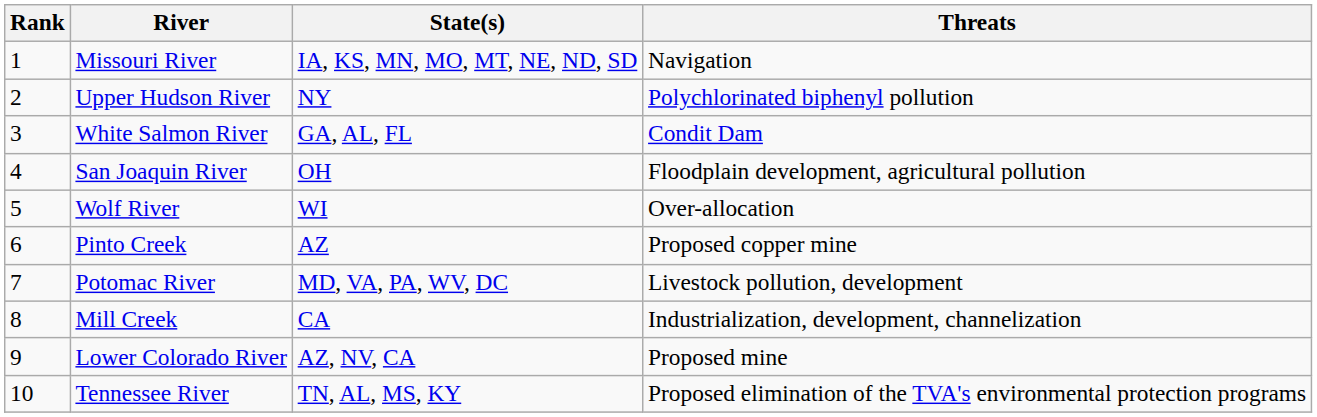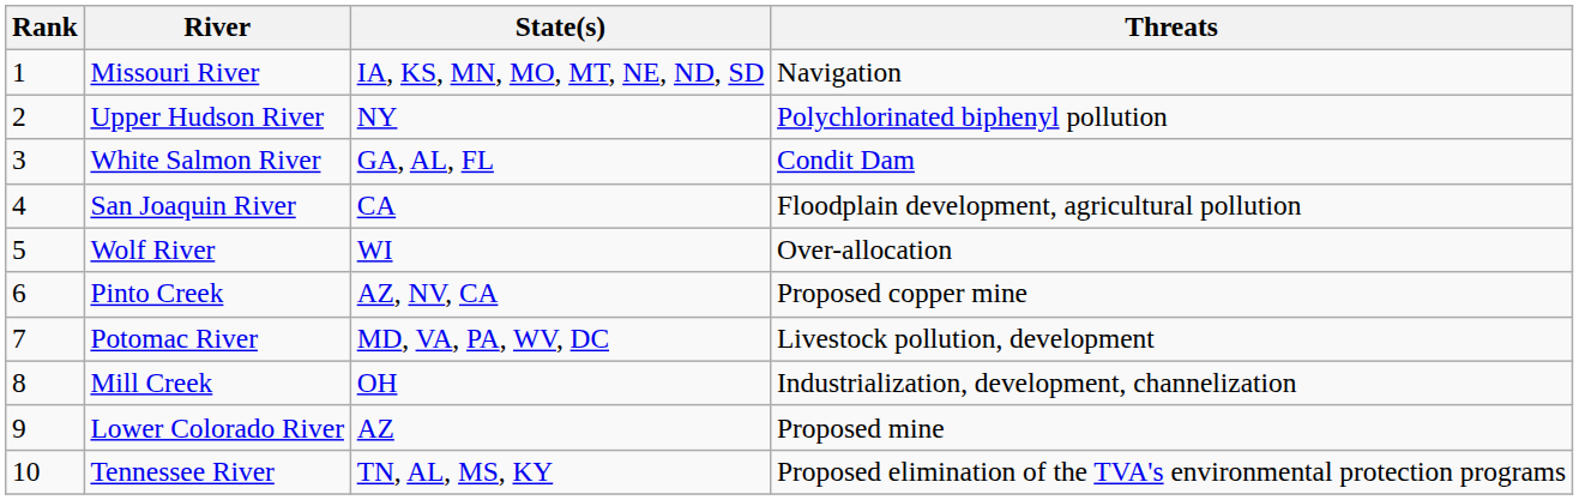San Joaquin River | State(s): OH -> CA
Pinto Creek | State(s): AZ -> AZ, NV, CA
Mill Creek | State(s): CA -> OH
Lower Colorado River | State(s): AZ, NV, CA -> AZ
